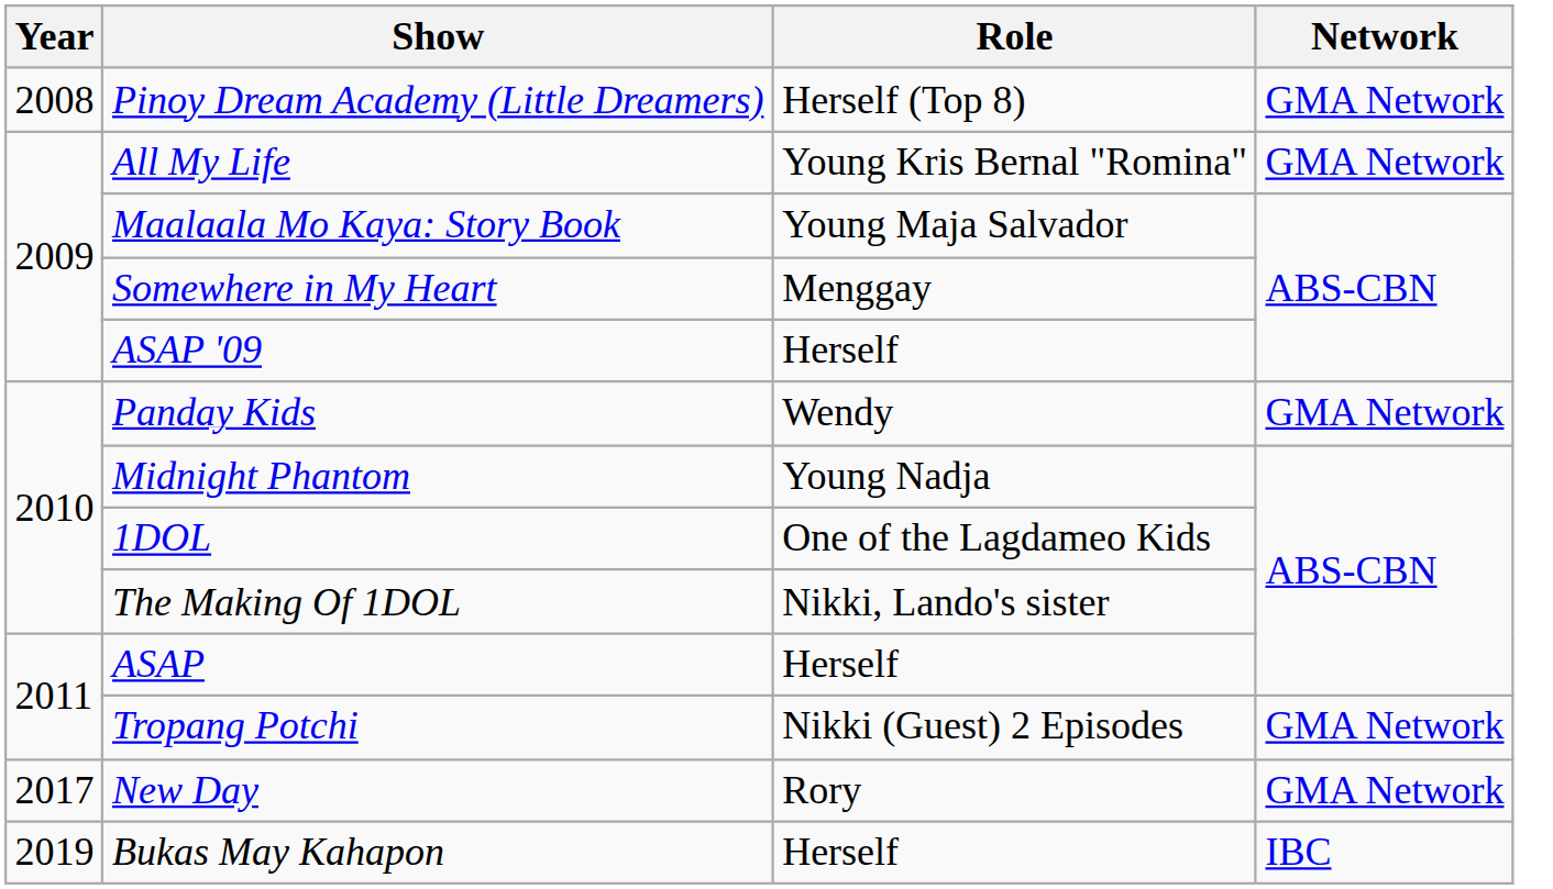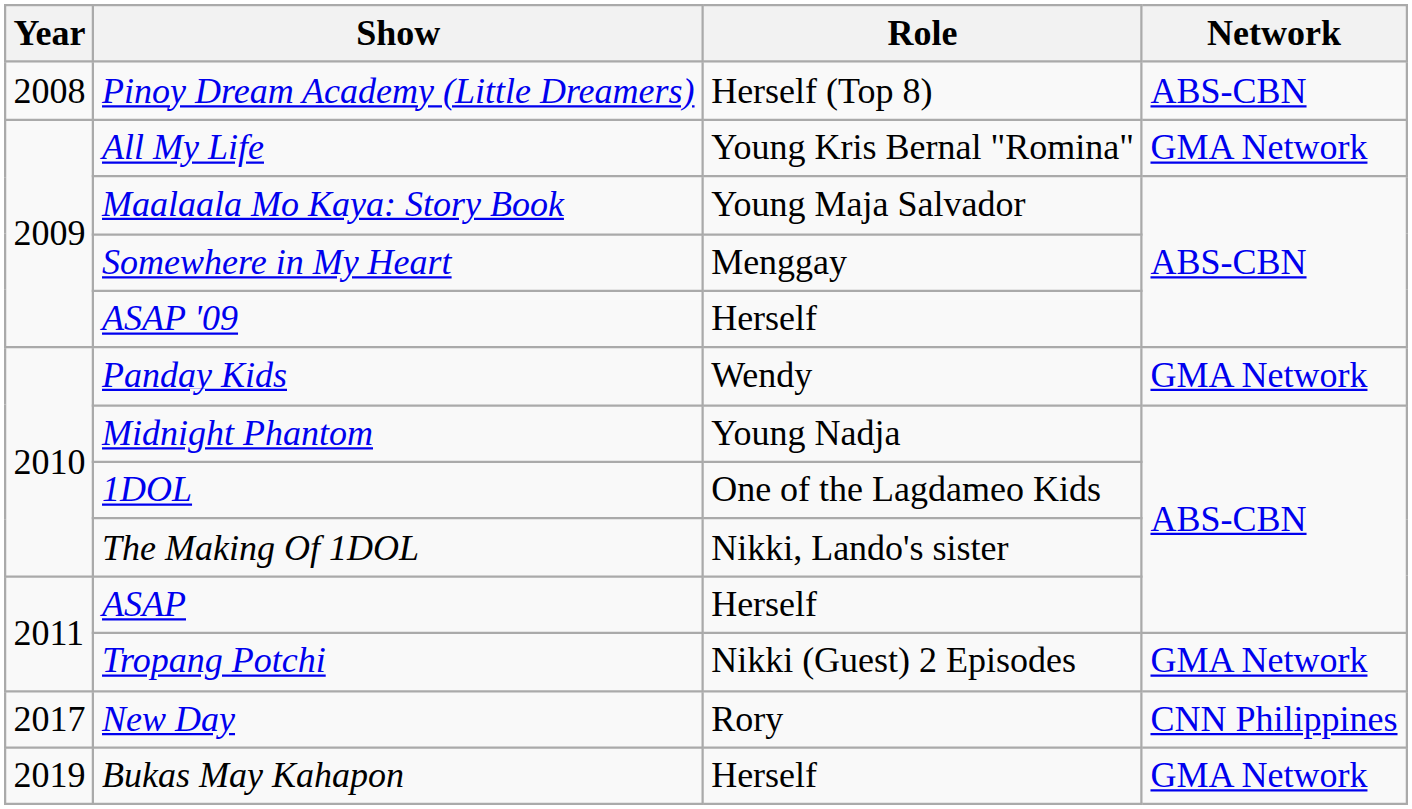Pinoy Dream Academy (Little Dreamers) | Network: GMA Network -> ABS-CBN
New Day | Network: GMA Network -> CNN Philippines
Bukas May Kahapon | Network: IBC -> GMA Network
